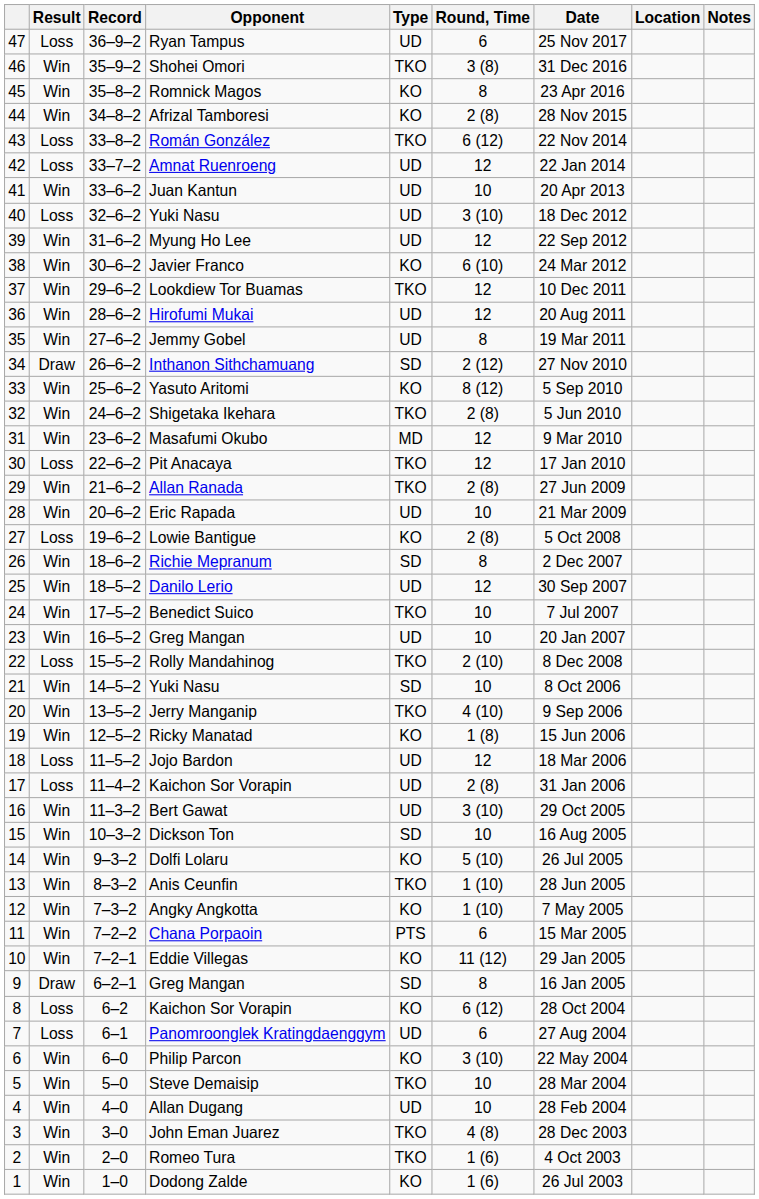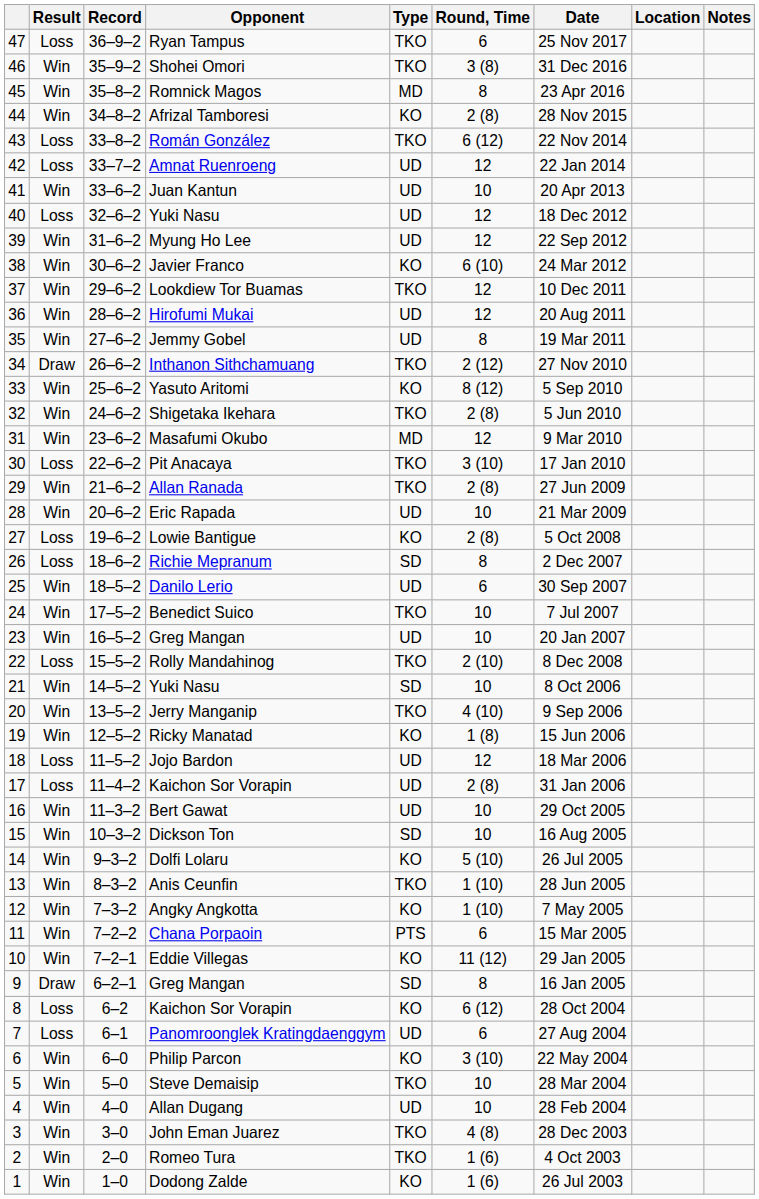Ryan Tampus | Type: UD -> TKO
Romnick Magos | Type: KO -> MD
40 / Yuki Nasu | Round, Time: 3 (10) -> 12
Inthanon Sithchamuang | Type: SD -> TKO
Pit Anacaya | Round, Time: 12 -> 3 (10)
Richie Mepranum | Result: Win -> Loss
Danilo Lerio | Round, Time: 12 -> 6
Bert Gawat | Round, Time: 3 (10) -> 10
